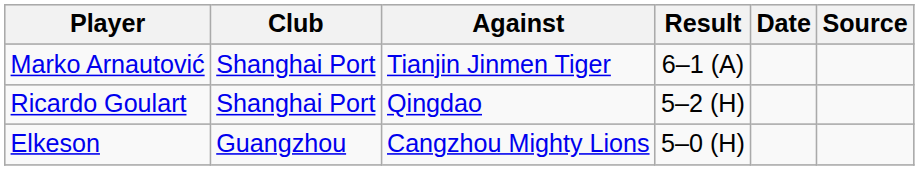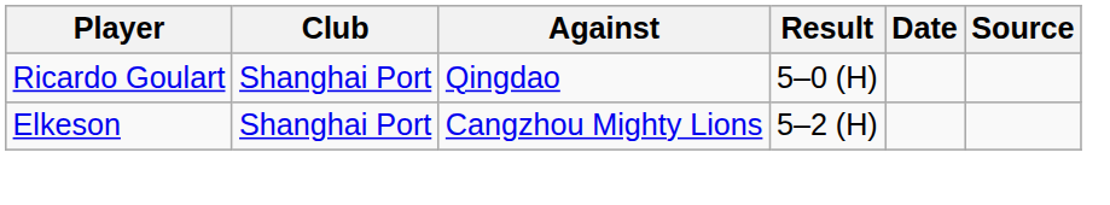- row: Marko Arnautović | Shanghai Port | Tianjin Jinmen Tiger | 6–1 (A)
Ricardo Goulart | Result: 5–2 (H) -> 5–0 (H)
Elkeson | Club: Guangzhou -> Shanghai Port
Elkeson | Result: 5–0 (H) -> 5–2 (H)
